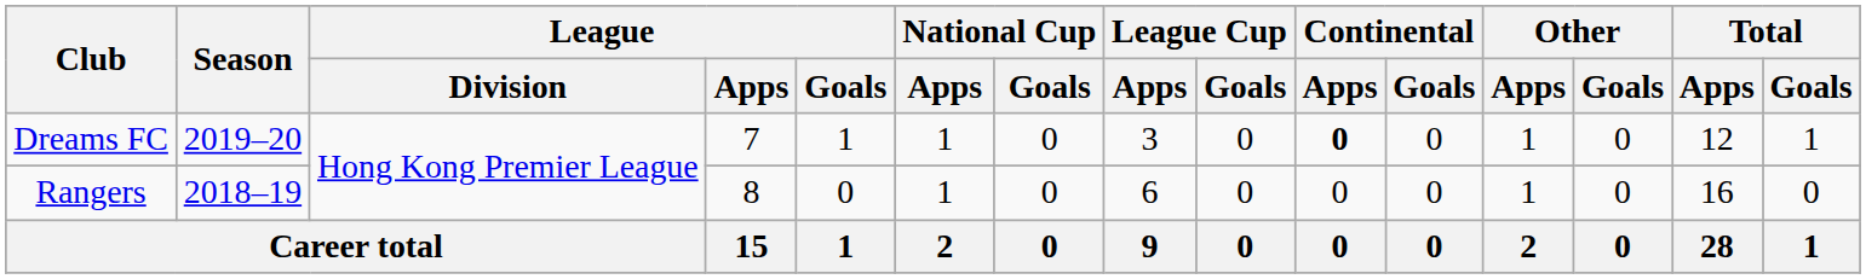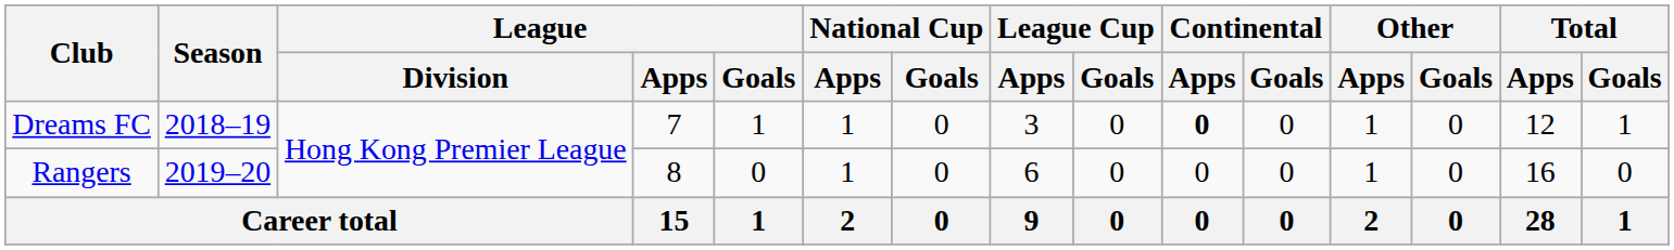Dreams FC | Season: 2019–20 -> 2018–19
Rangers | Season: 2018–19 -> 2019–20
